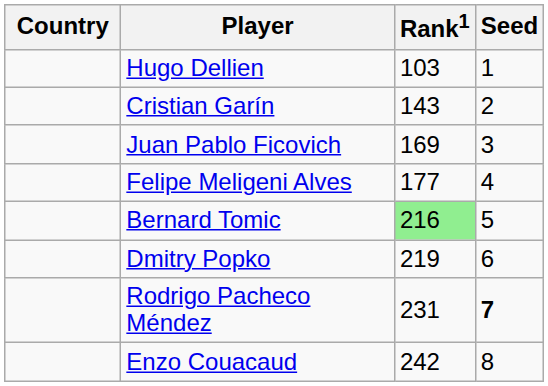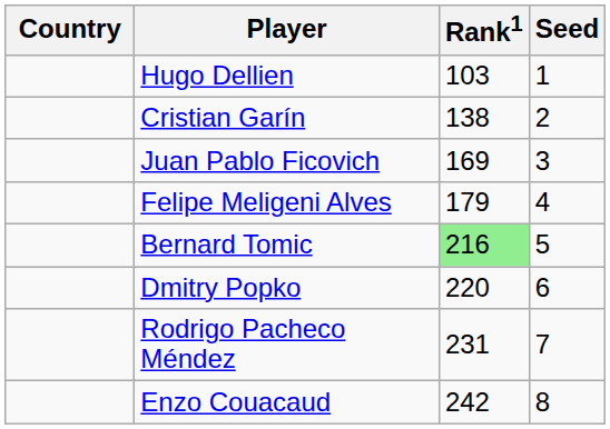Cristian Garín | Rank1: 143 -> 138
Felipe Meligeni Alves | Rank1: 177 -> 179
Dmitry Popko | Rank1: 219 -> 220
Rodrigo Pacheco Méndez | Seed: bold -> normal
